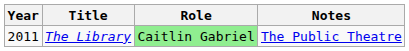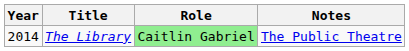The Library | Year: 2011 -> 2014
